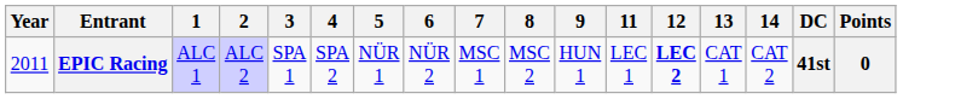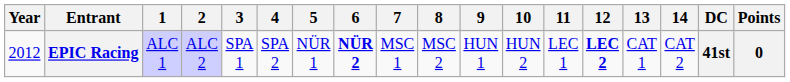+ column: 10 | HUN 2
EPIC Racing | Year: 2011 -> 2012
EPIC Racing | 6: normal -> bold
